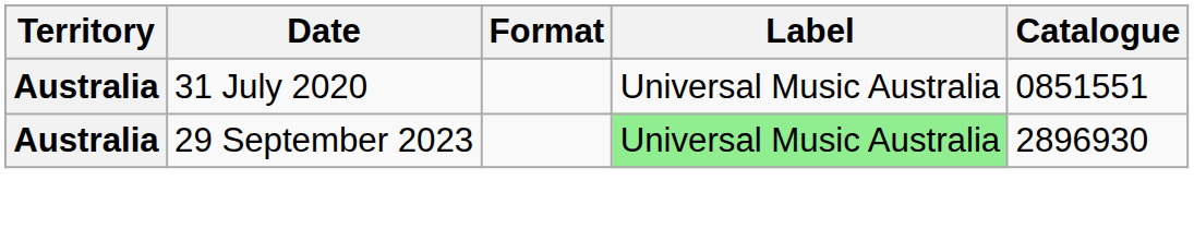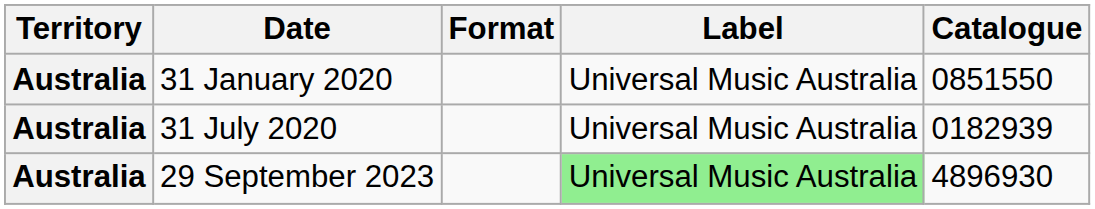+ row: Australia | 31 January 2020 | Universal Music Australia | 0851550
31 July 2020 | Catalogue: 0851551 -> 0182939
29 September 2023 | Catalogue: 2896930 -> 4896930
